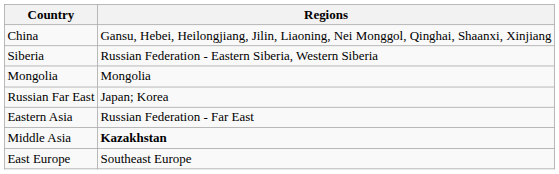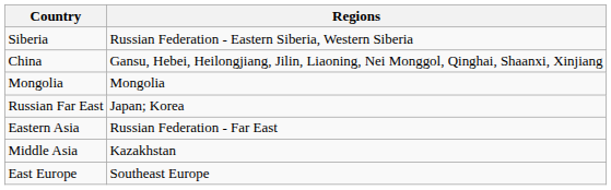rows swapped: China <-> Siberia
Middle Asia | Regions: bold -> normal
